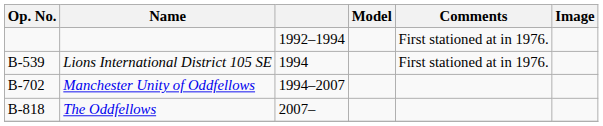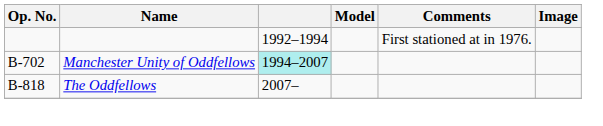- row: B-539 | Lions International District 105 SE | 1994 | First stationed at in 1976.
Manchester Unity of Oddfellows | column 3: no background -> paleturquoise background
